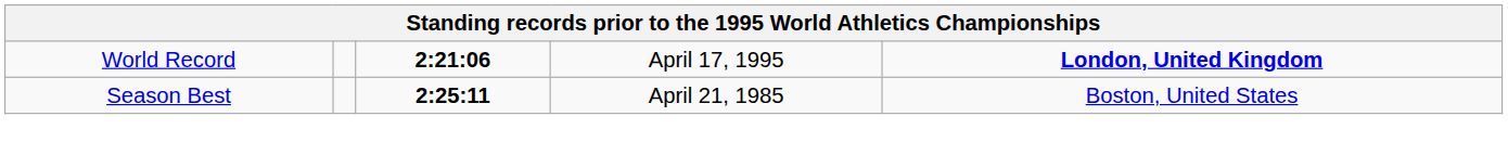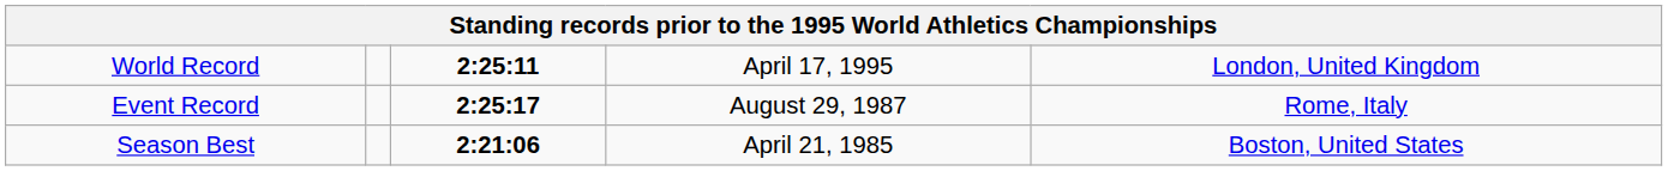World Record | column 3: 2:21:06 -> 2:25:11
World Record | column 5: bold -> normal
+ row: Event Record | 2:25:17 | August 29, 1987 | Rome, Italy
Season Best | column 3: 2:25:11 -> 2:21:06
